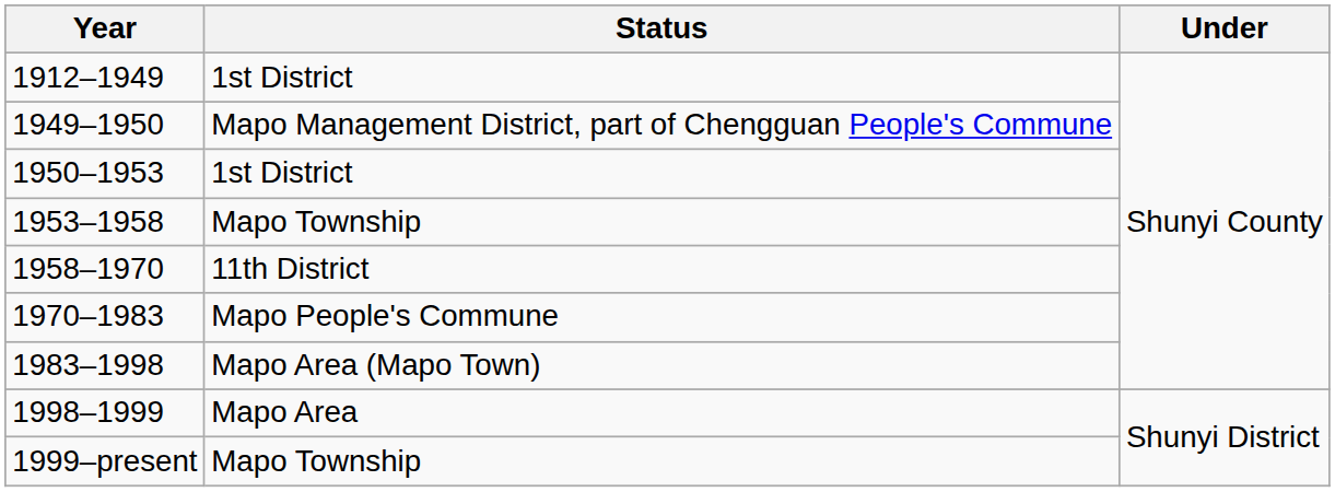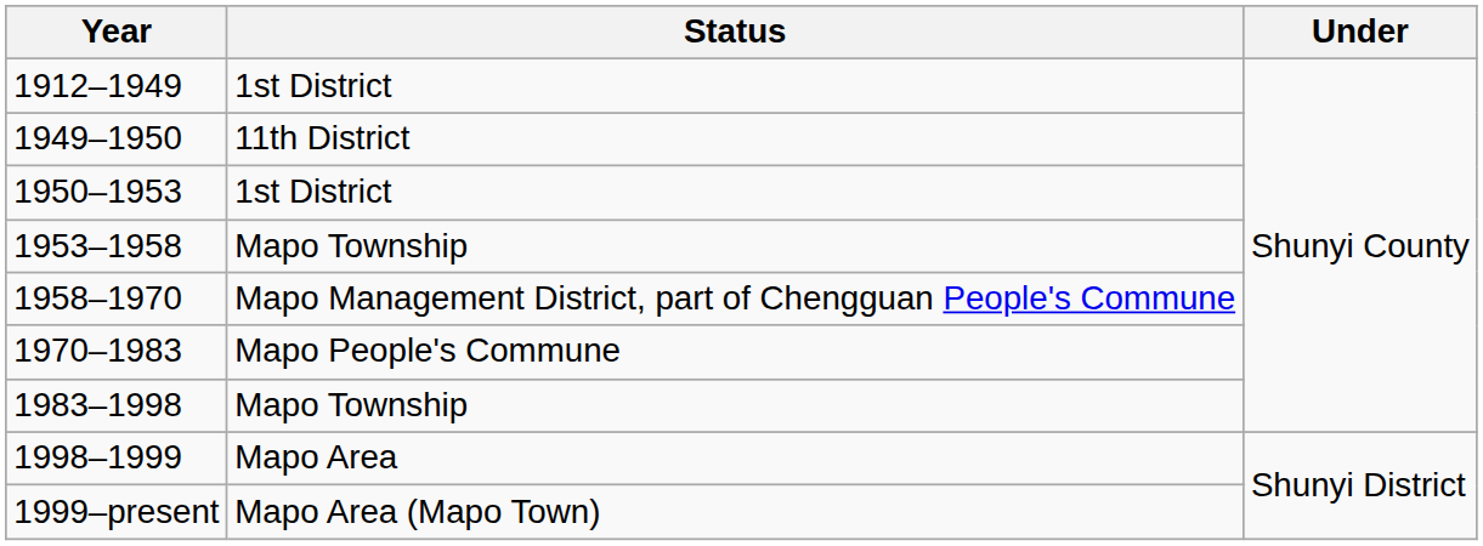1949–1950 | Status: Mapo Management District, part of Chengguan People's Commune -> 11th District
1958–1970 | Status: 11th District -> Mapo Management District, part of Chengguan People's Commune
1983–1998 | Status: Mapo Area (Mapo Town) -> Mapo Township
1999–present | Status: Mapo Township -> Mapo Area (Mapo Town)
